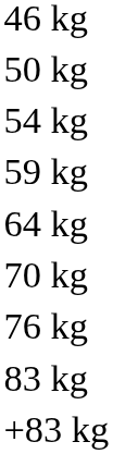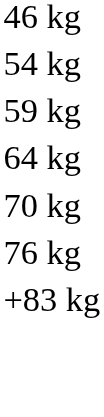- row: 50 kg
- row: 83 kg
